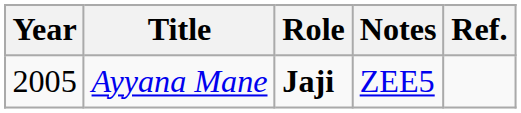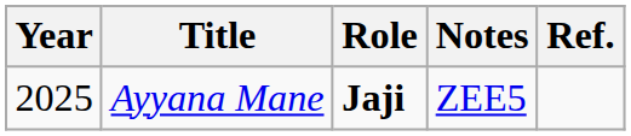Ayyana Mane | Year: 2005 -> 2025
